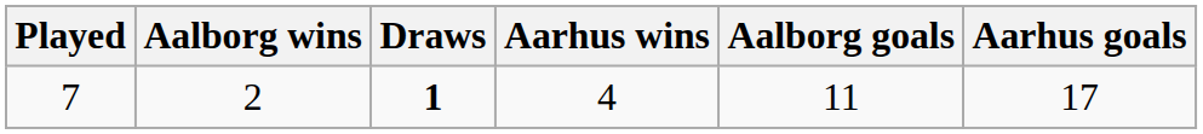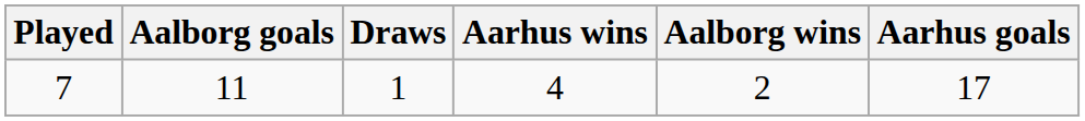columns swapped: Aalborg wins <-> Aalborg goals
7 | Draws: bold -> normal
